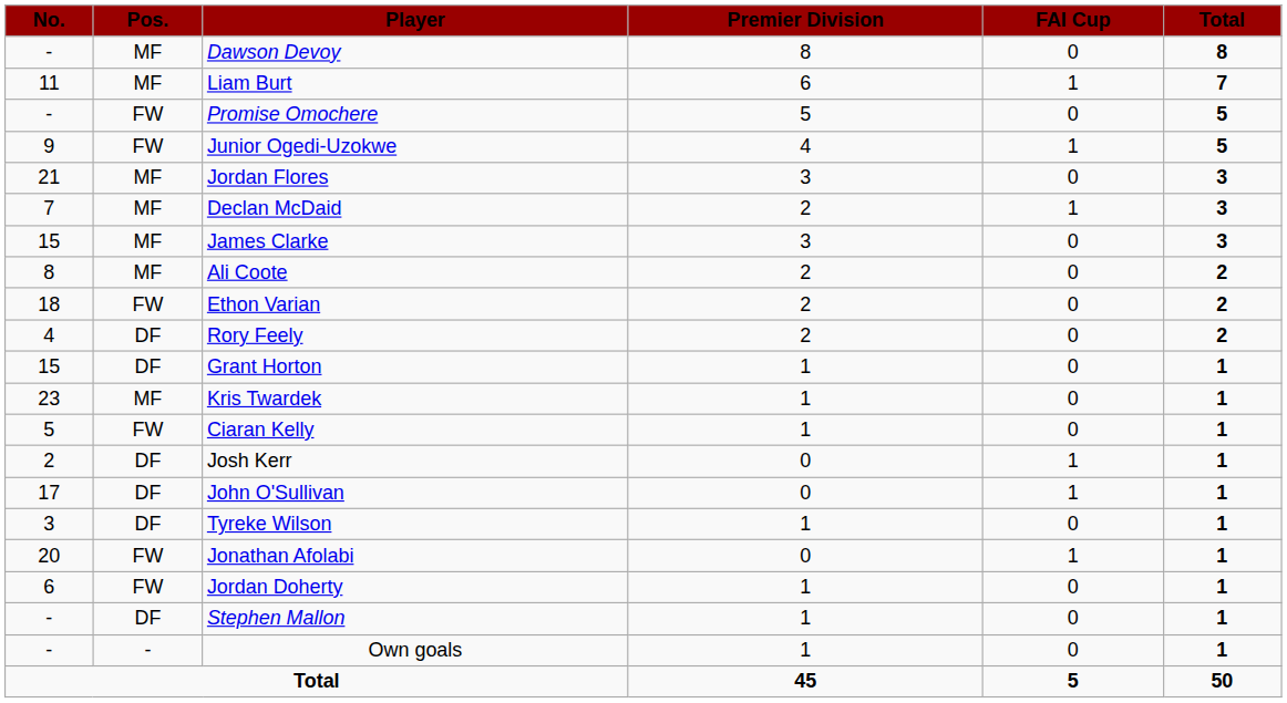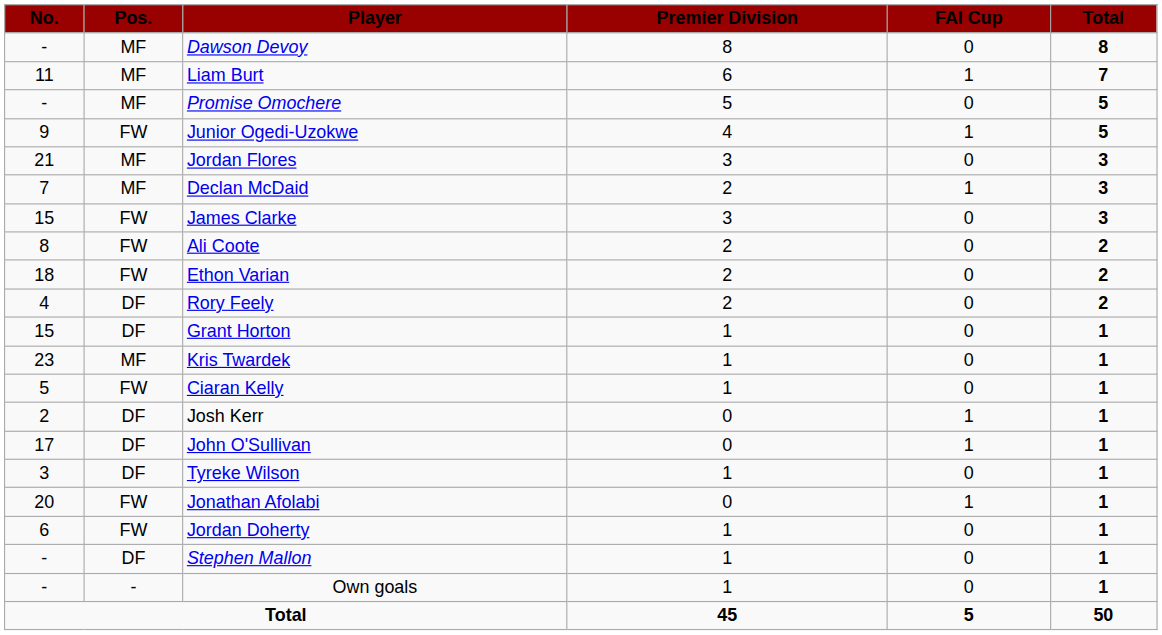Promise Omochere | Pos.: FW -> MF
James Clarke | Pos.: MF -> FW
Ali Coote | Pos.: MF -> FW
